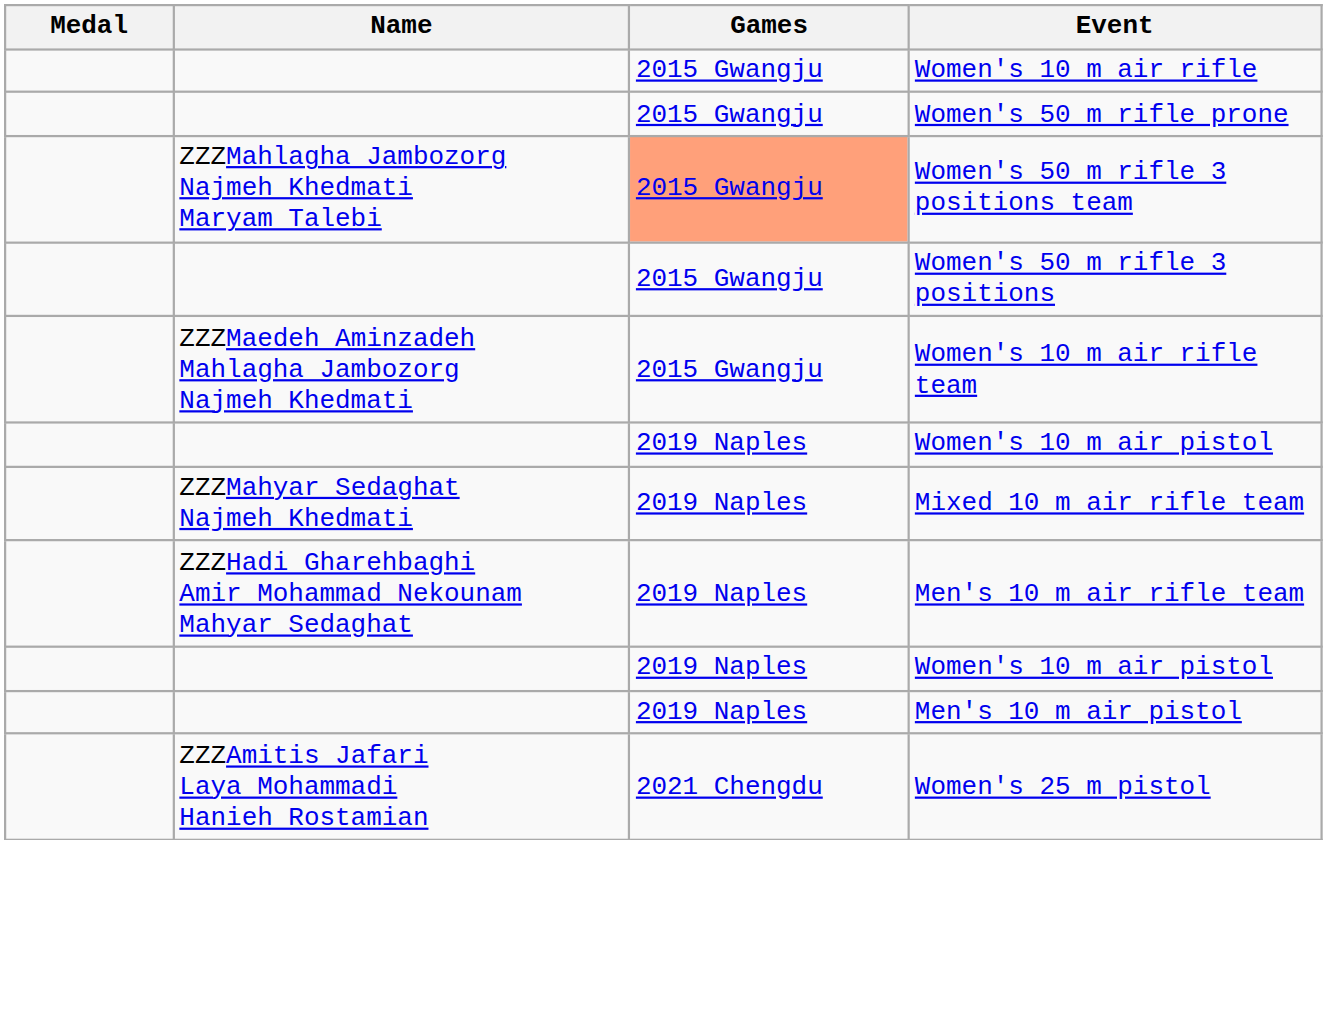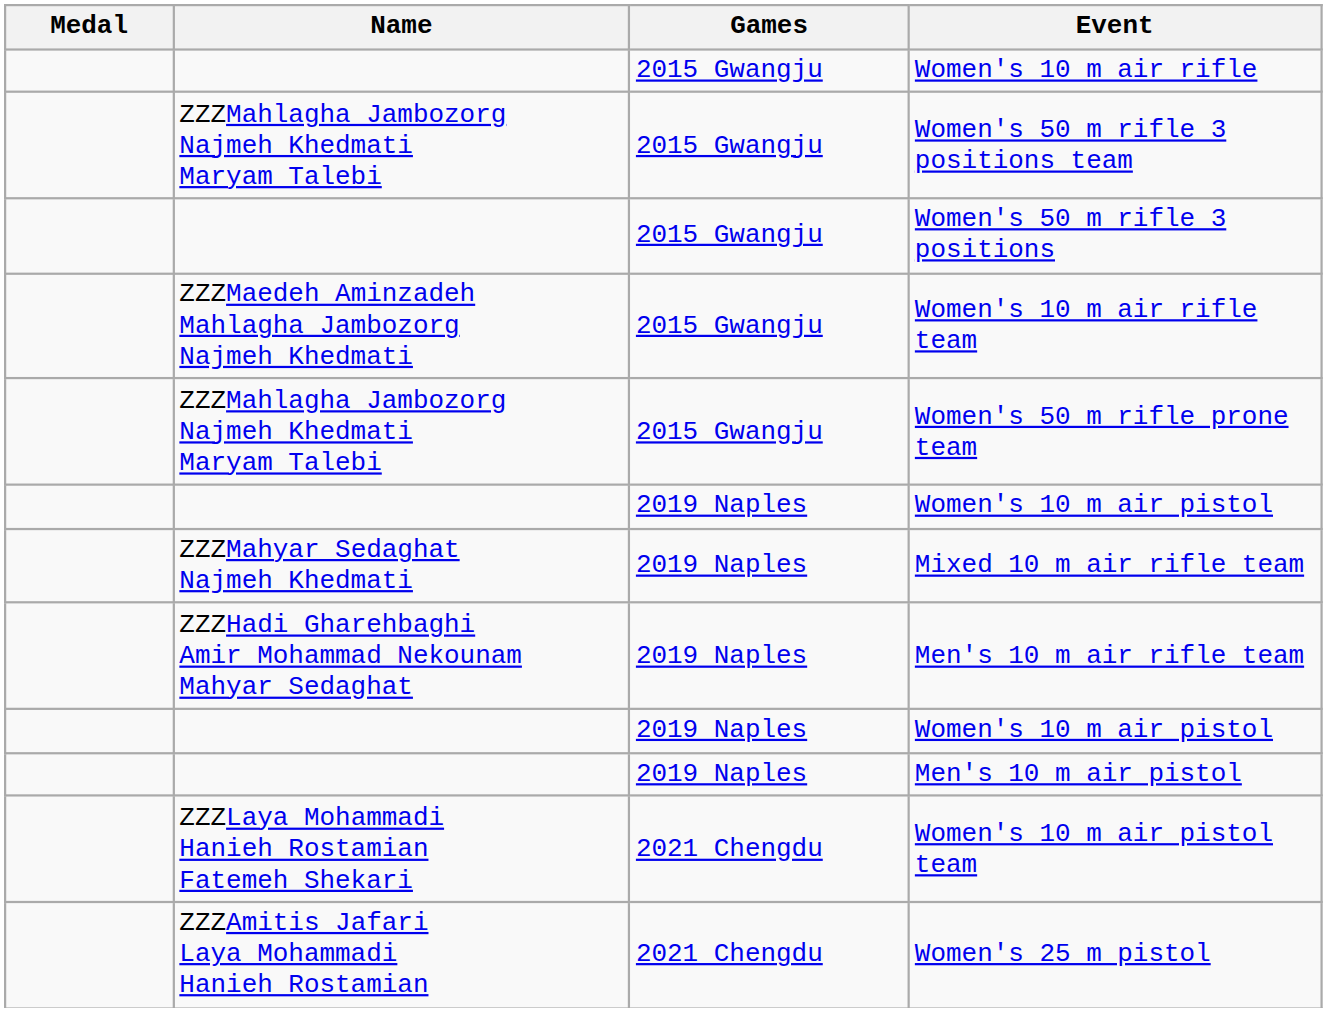- row: 2015 Gwangju | Women's 50 m rifle prone
Women's 50 m rifle 3 positions team | Games: lightsalmon background -> no background
+ row: ZZZMahlagha Jambozorg Najmeh Khedmati Maryam Talebi | 2015 Gwangju | Women's 50 m rifle prone team
+ row: ZZZLaya Mohammadi Hanieh Rostamian Fatemeh Shekari | 2021 Chengdu | Women's 10 m air pistol team
